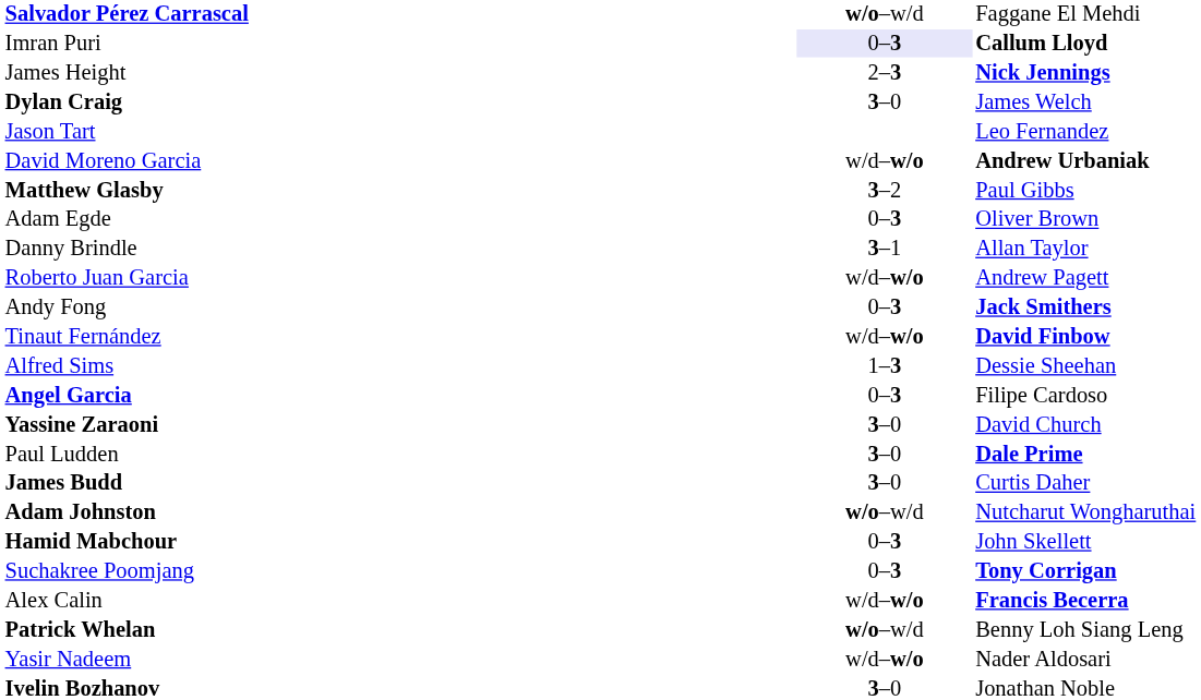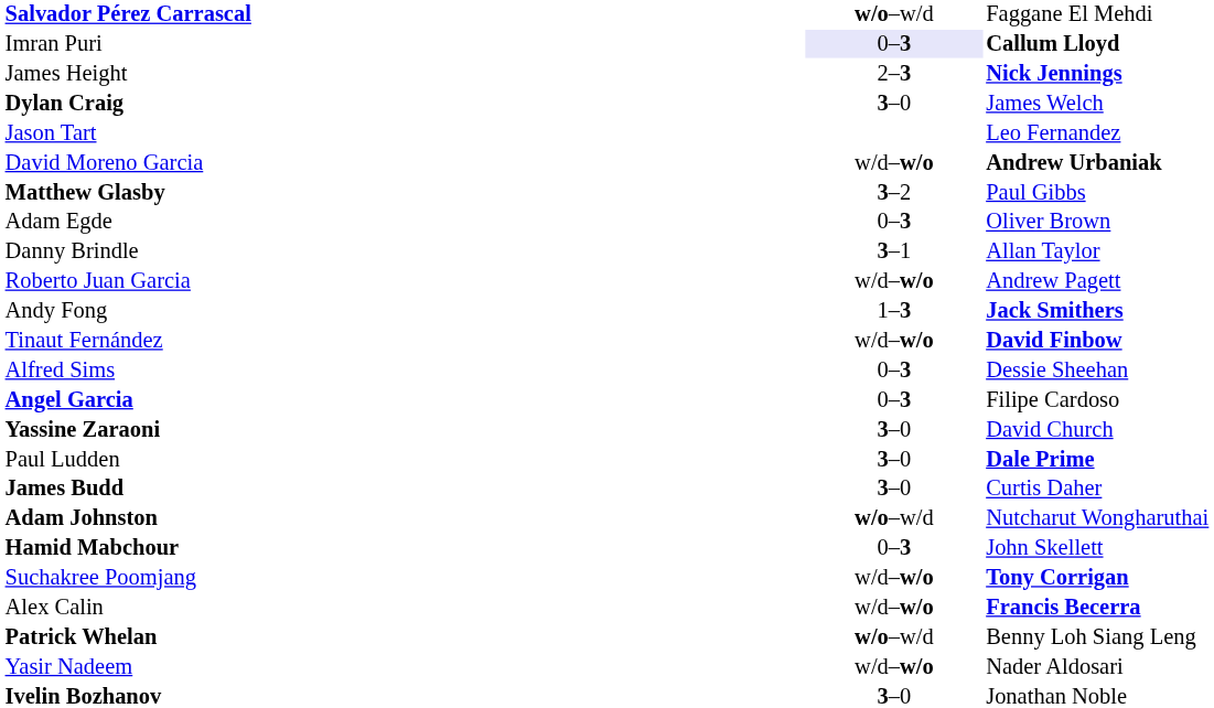Andy Fong | column 2: 0–3 -> 1–3
Alfred Sims | column 2: 1–3 -> 0–3
Suchakree Poomjang | column 2: 0–3 -> w/d–w/o
